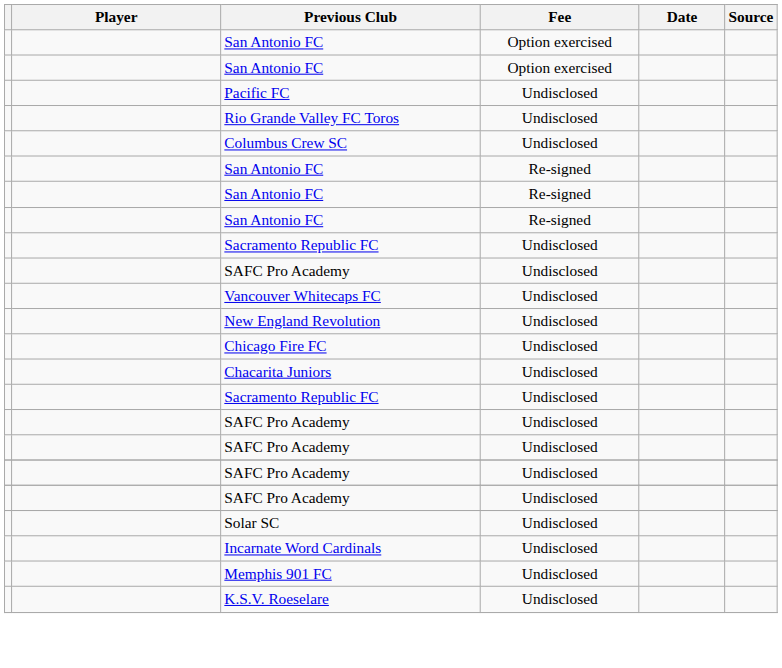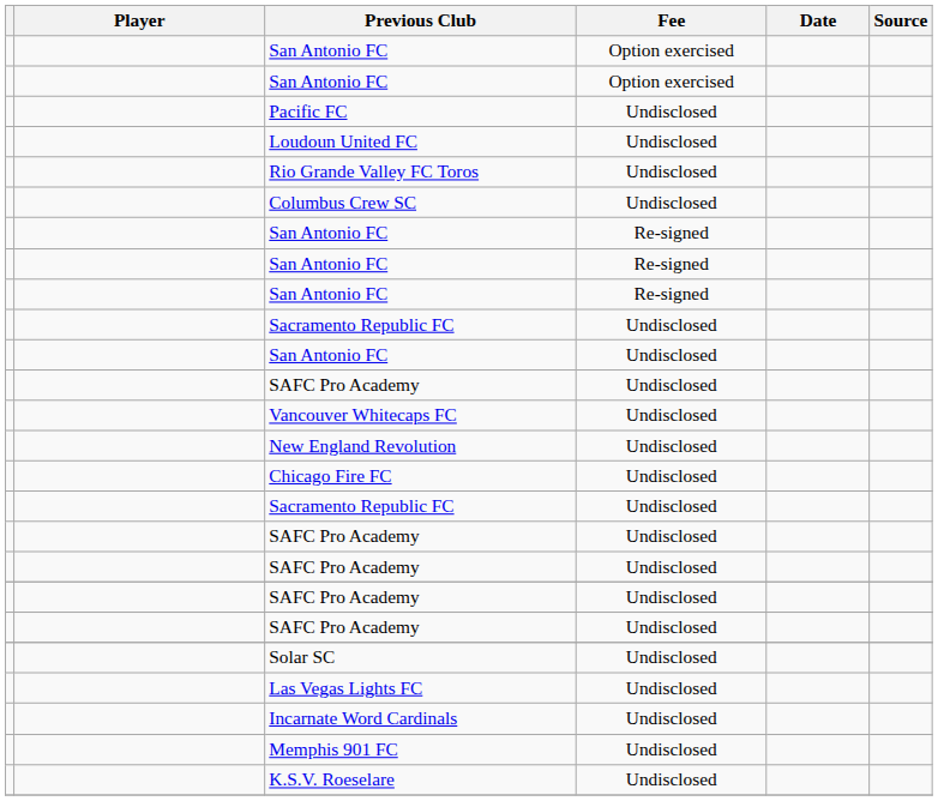+ row: Loudoun United FC | Undisclosed
+ row: San Antonio FC | Undisclosed
- row: Chacarita Juniors | Undisclosed
+ row: Las Vegas Lights FC | Undisclosed
